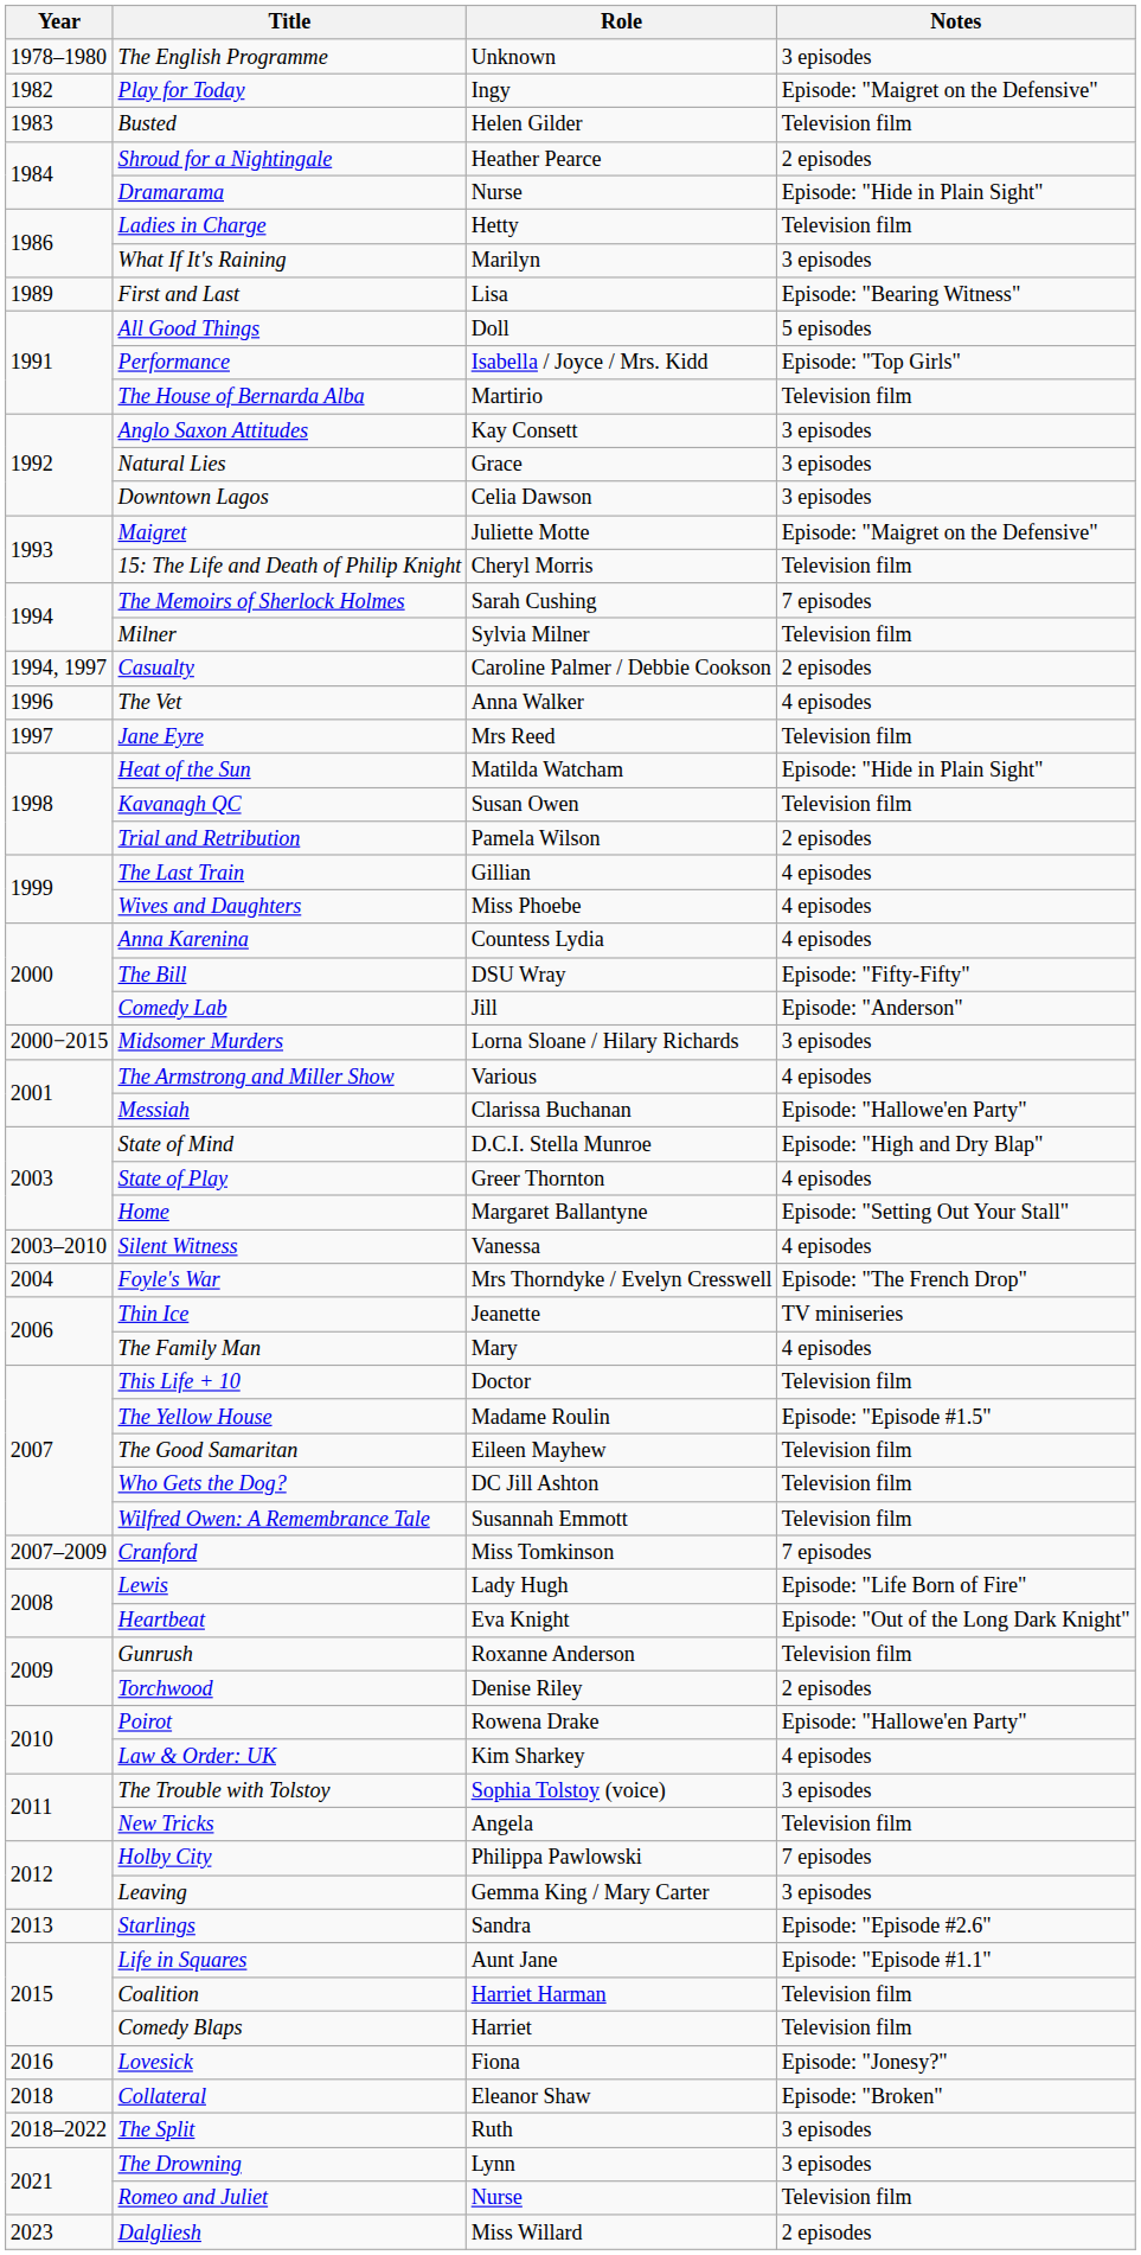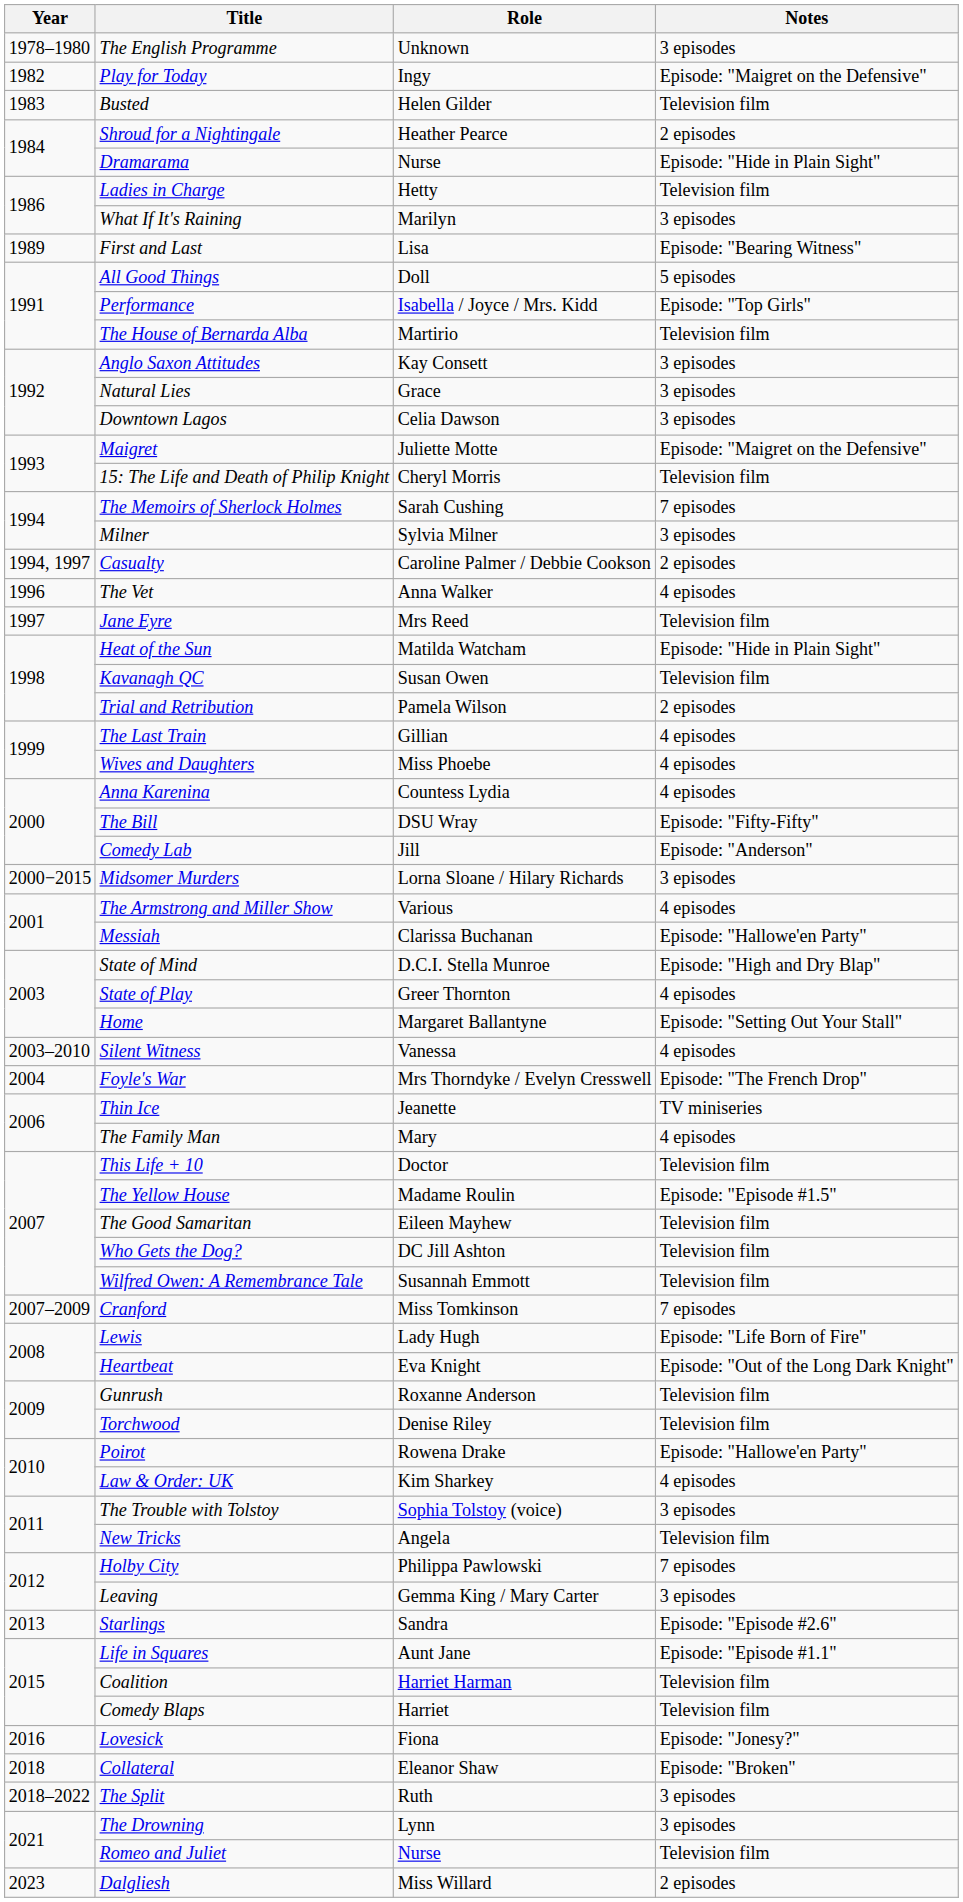Milner | Notes: Television film -> 3 episodes
Torchwood | Notes: 2 episodes -> Television film
